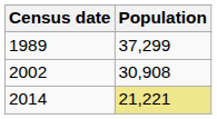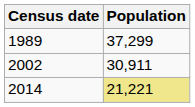2002 | Population: 30,908 -> 30,911
